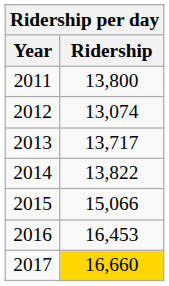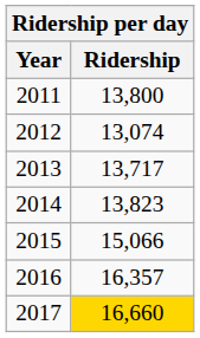2014 | Ridership: 13,822 -> 13,823
2016 | Ridership: 16,453 -> 16,357
